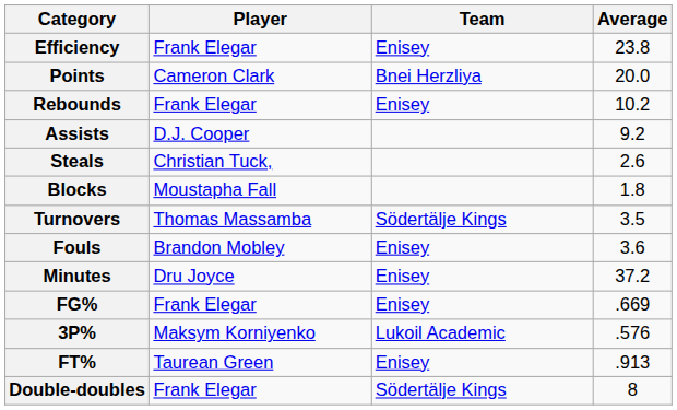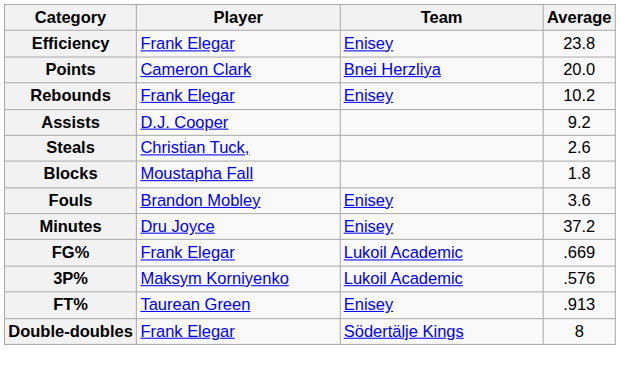- row: Turnovers | Thomas Massamba | Södertälje Kings | 3.5
FG% | Team: Enisey -> Lukoil Academic
